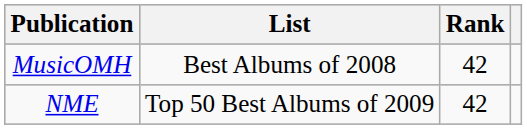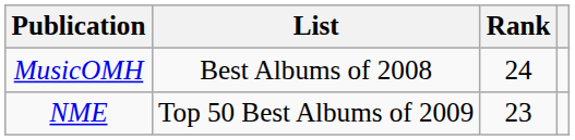MusicOMH | Rank: 42 -> 24
NME | Rank: 42 -> 23
